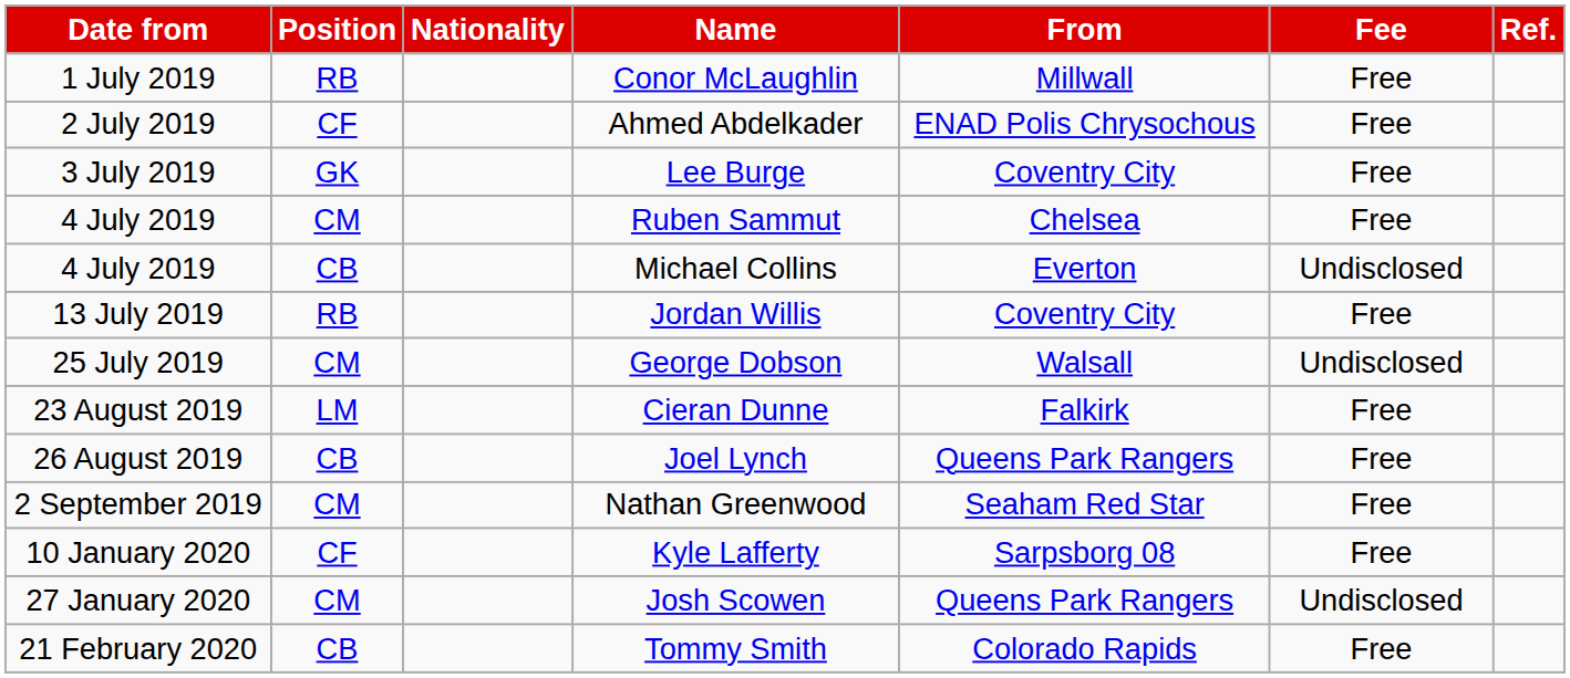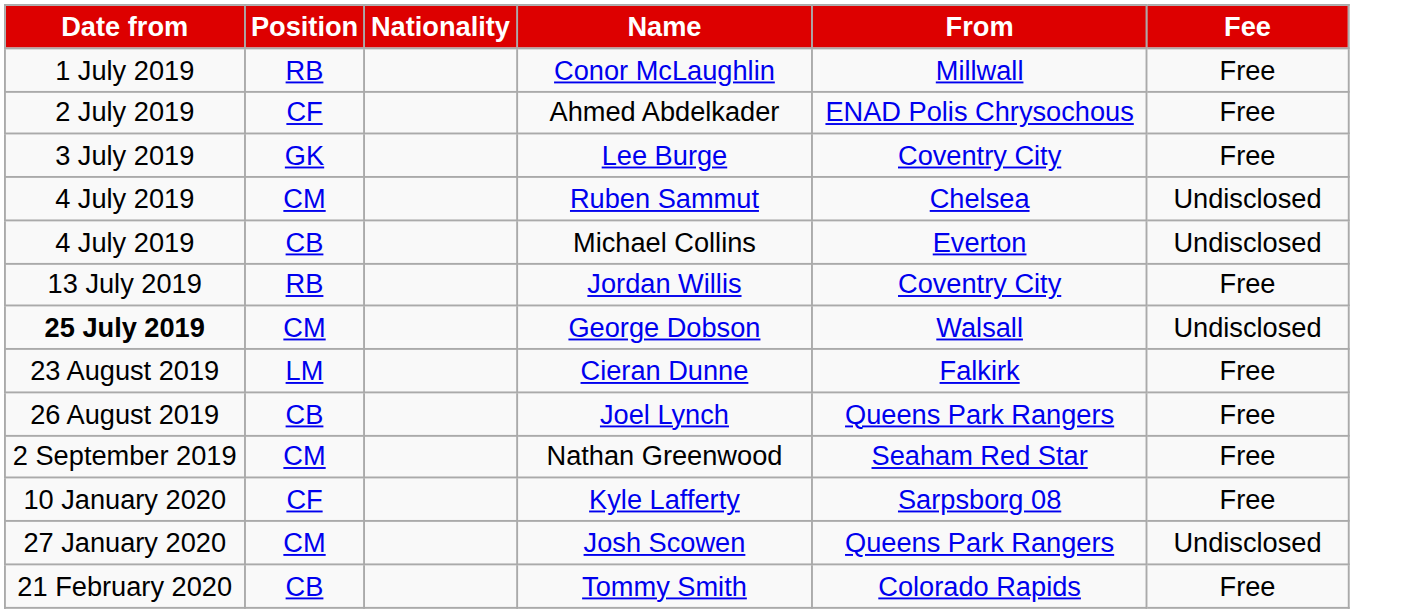- column: Ref.
Ruben Sammut | Fee: Free -> Undisclosed
George Dobson | Date from: normal -> bold
